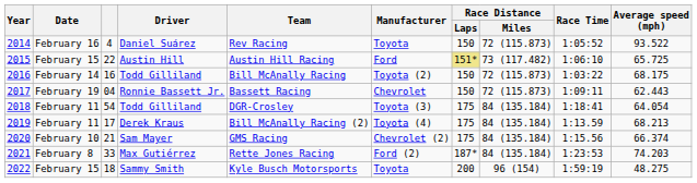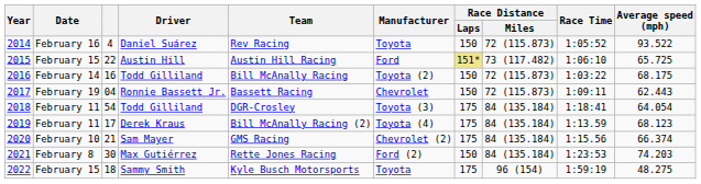2019 | Average speed (mph): 68.213 -> 68.123
2021 | column 3: 33 -> 30
2021 | Race Distance / Laps: 187* -> 150
2022 | Race Distance / Laps: 200 -> 175
